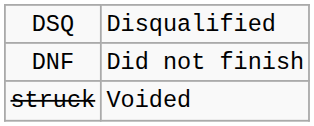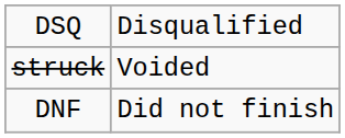rows swapped: DNF <-> struck
